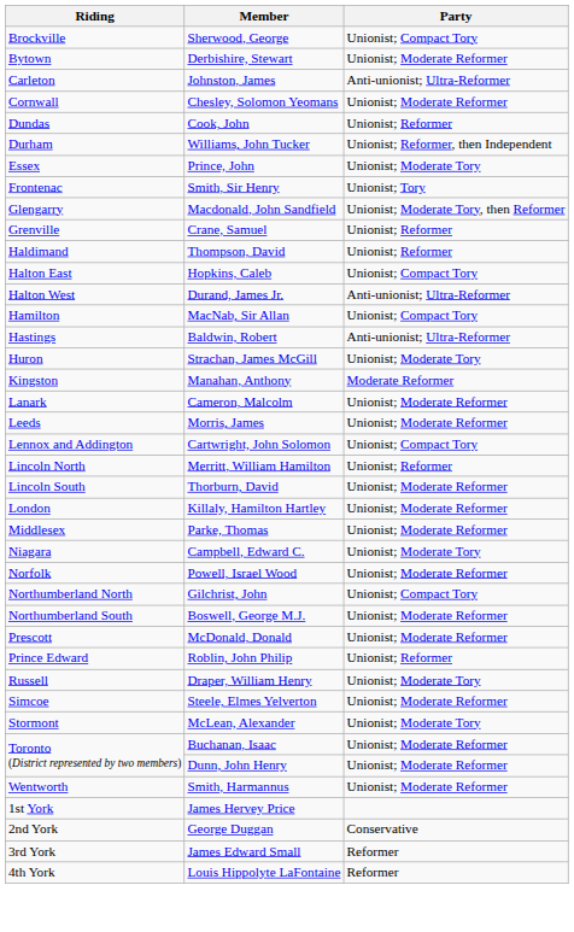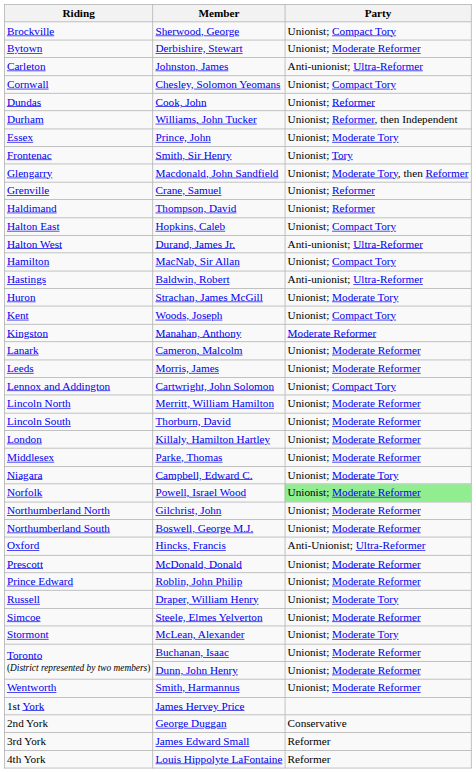Chesley, Solomon Yeomans | Party: Unionist; Moderate Reformer -> Unionist; Compact Tory
+ row: Kent | Woods, Joseph | Unionist; Compact Tory
Merritt, William Hamilton | Party: Unionist; Reformer -> Unionist; Moderate Reformer
Powell, Israel Wood | Party: no background -> lightgreen background
Gilchrist, John | Party: Unionist; Compact Tory -> Unionist; Moderate Reformer
+ row: Oxford | Hincks, Francis | Anti-Unionist; Ultra-Reformer
Roblin, John Philip | Party: Unionist; Reformer -> Unionist; Moderate Reformer
